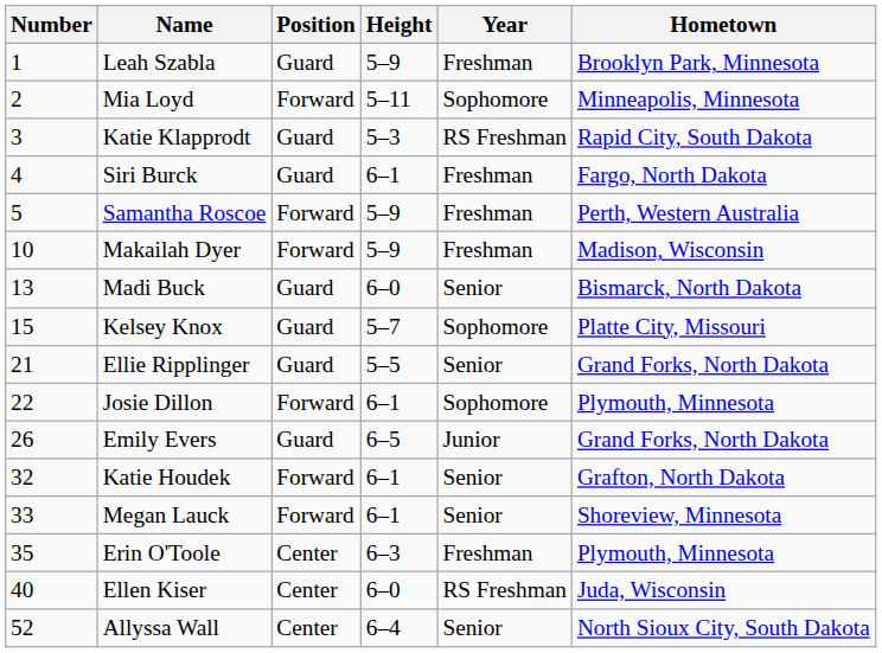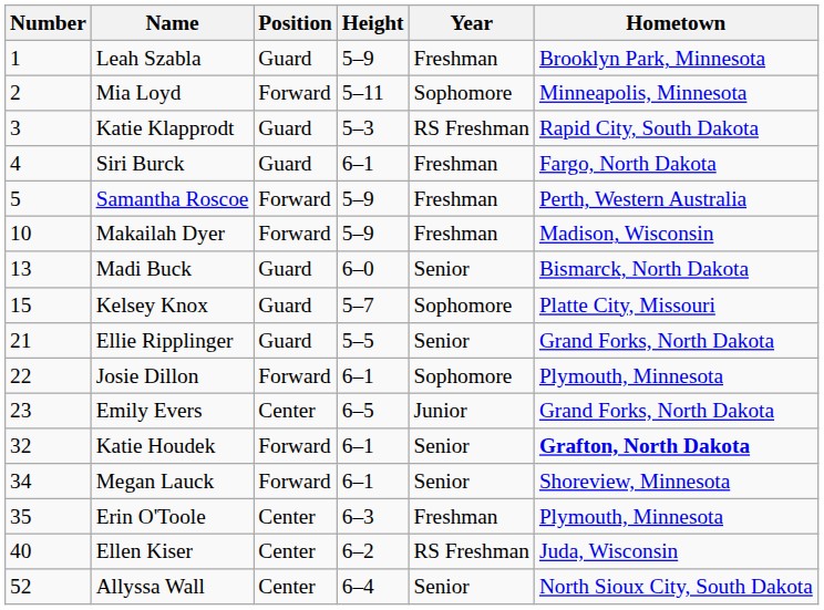Emily Evers | Number: 26 -> 23
Emily Evers | Position: Guard -> Center
Katie Houdek | Hometown: normal -> bold
Megan Lauck | Number: 33 -> 34
Ellen Kiser | Height: 6–0 -> 6–2
